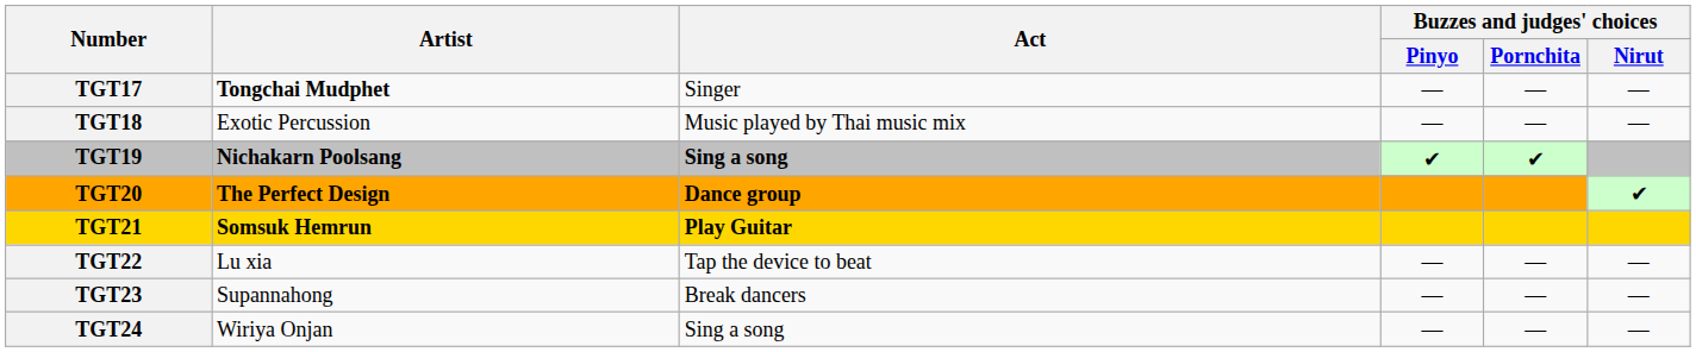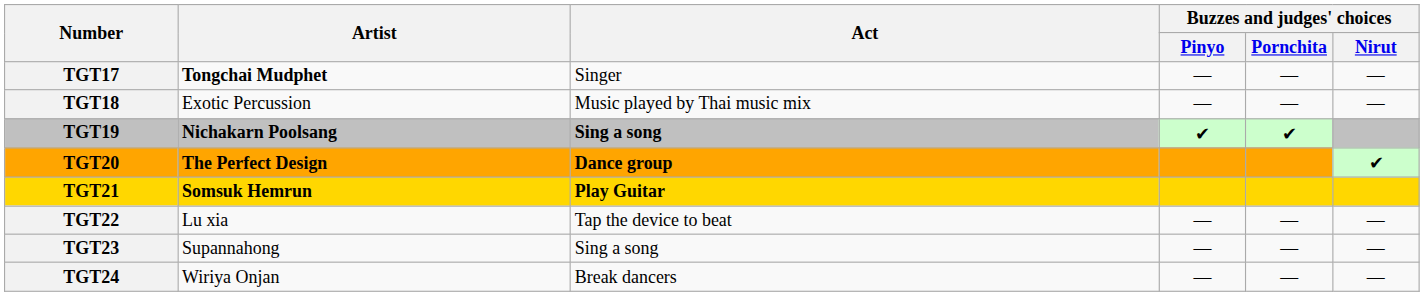TGT23 | Act: Break dancers -> Sing a song
TGT24 | Act: Sing a song -> Break dancers
